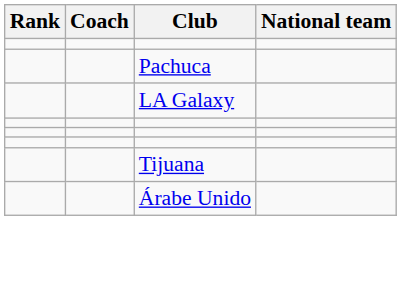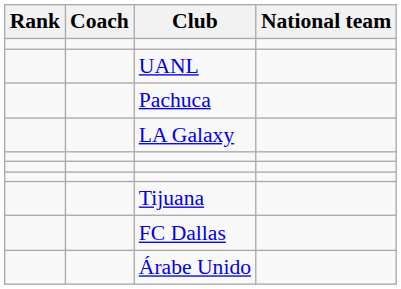+ row: UANL
+ row: FC Dallas
